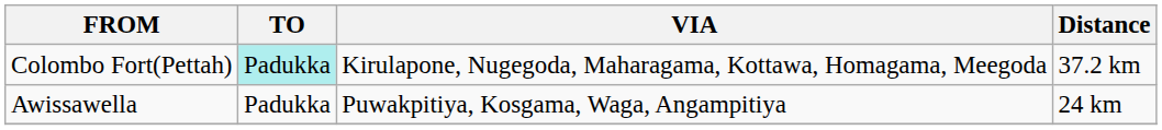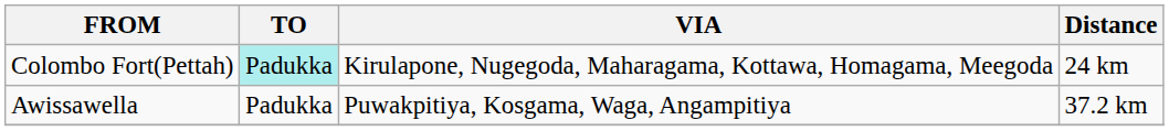Colombo Fort(Pettah) | Distance: 37.2 km -> 24 km
Awissawella | Distance: 24 km -> 37.2 km
